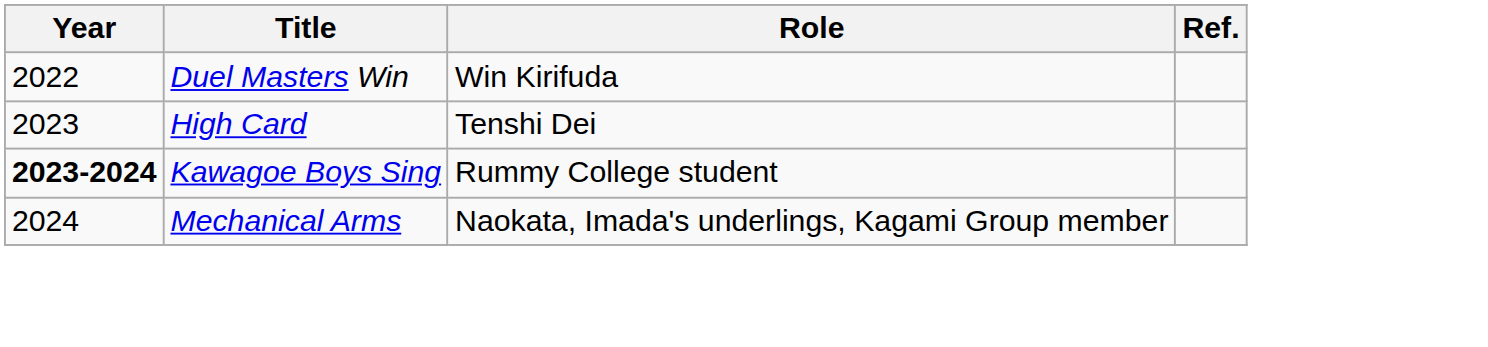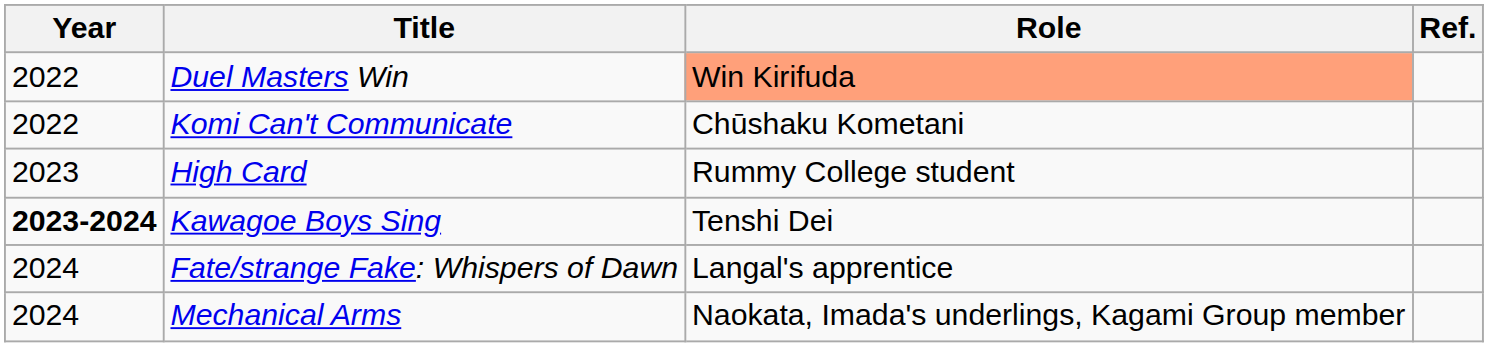Duel Masters Win | Role: no background -> lightsalmon background
+ row: 2022 | Komi Can't Communicate | Chūshaku Kometani
High Card | Role: Tenshi Dei -> Rummy College student
Kawagoe Boys Sing | Role: Rummy College student -> Tenshi Dei
+ row: 2024 | Fate/strange Fake: Whispers of Dawn | Langal's apprentice
